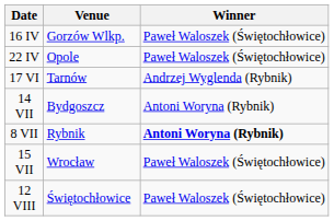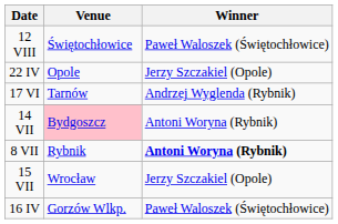rows swapped: 16 IV <-> 12 VIII
22 IV | Winner: Paweł Waloszek (Świętochłowice) -> Jerzy Szczakiel (Opole)
14 VII | Venue: no background -> pink background
15 VII | Winner: Paweł Waloszek (Świętochłowice) -> Jerzy Szczakiel (Opole)
